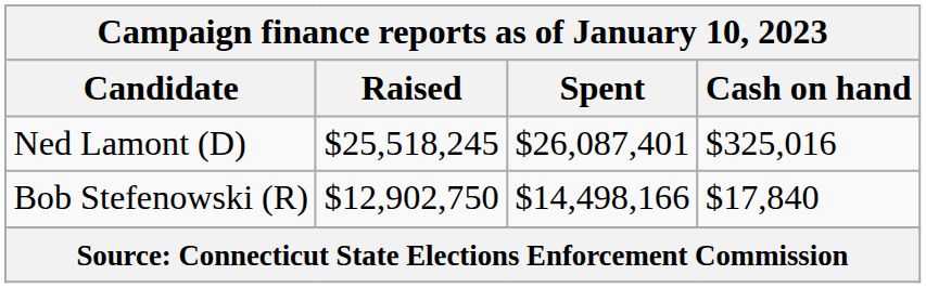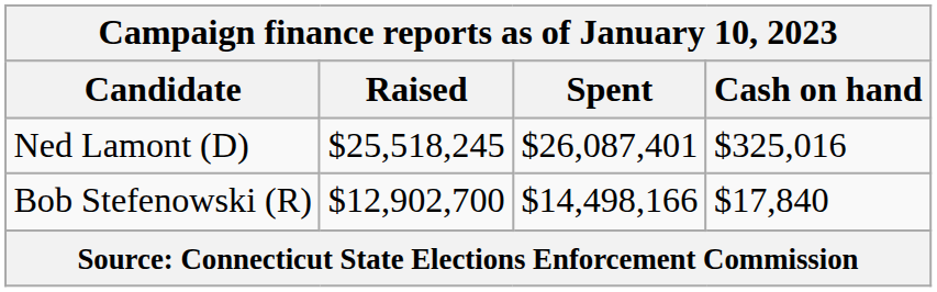Bob Stefenowski (R) | Raised: $12,902,750 -> $12,902,700
